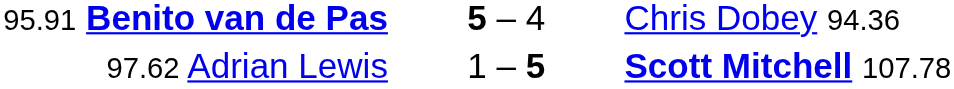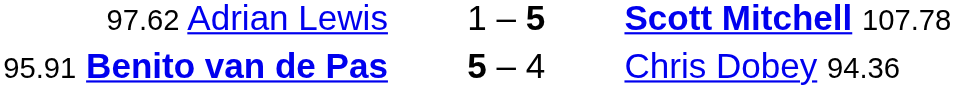rows swapped: 95.91 Benito van de Pas <-> 97.62 Adrian Lewis
